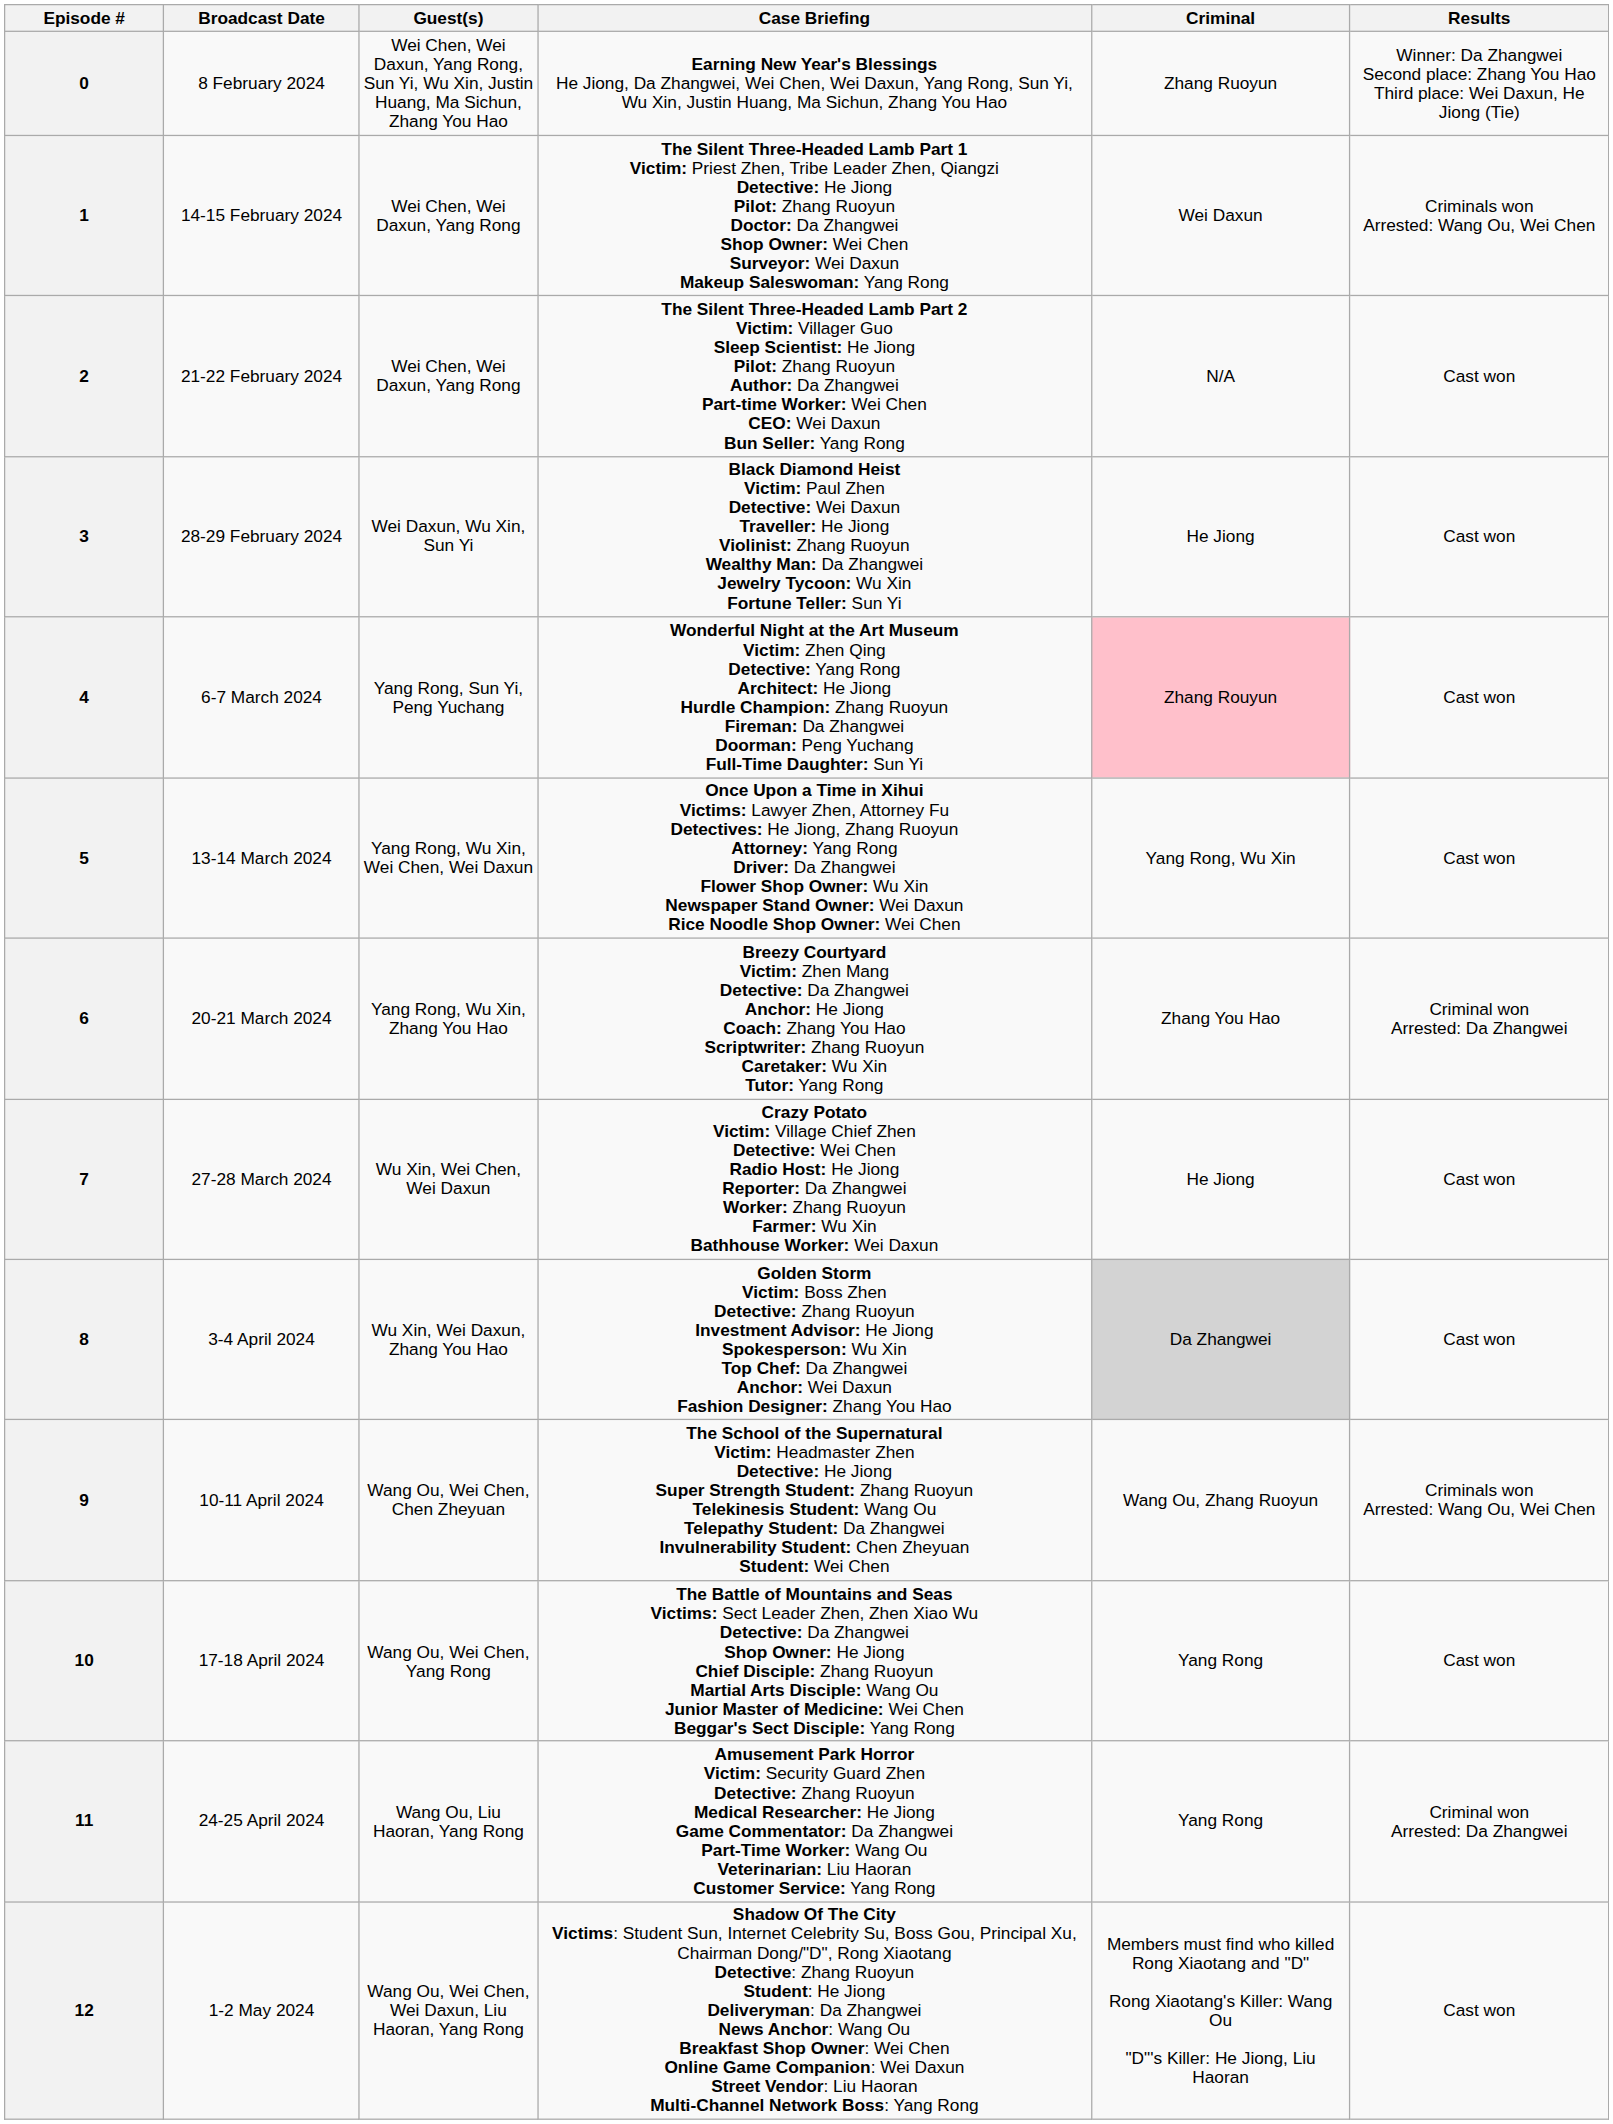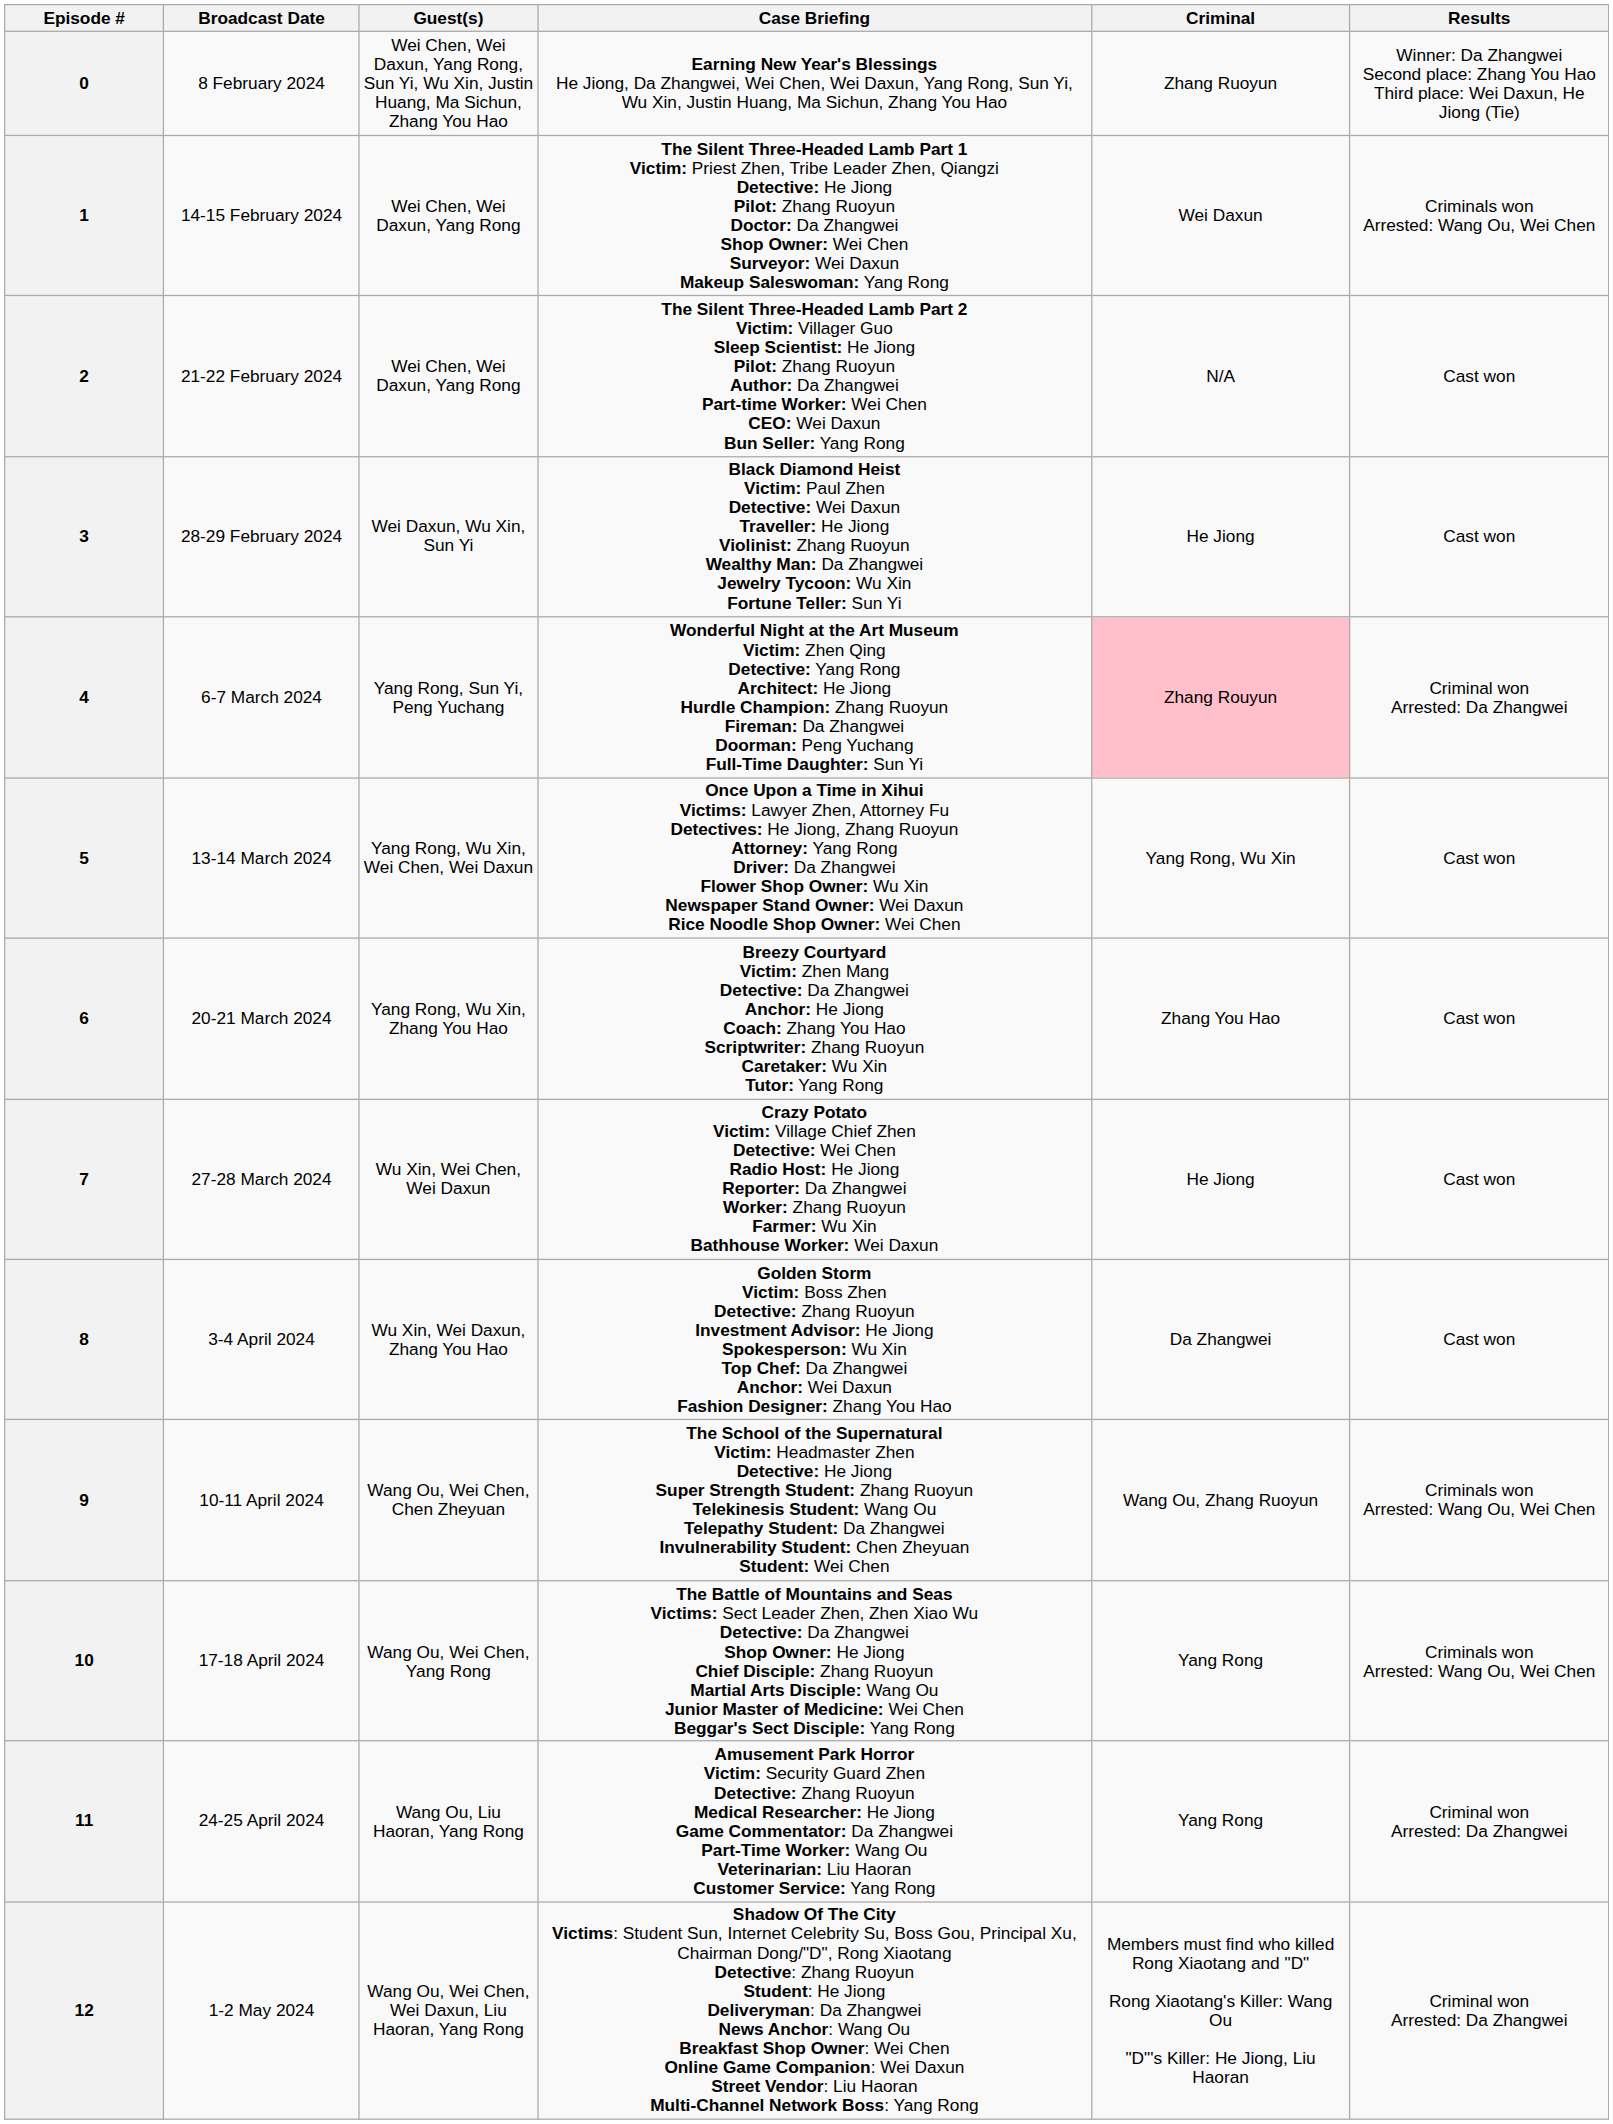4 | Results: Cast won -> Criminal won Arrested: Da Zhangwei
6 | Results: Criminal won Arrested: Da Zhangwei -> Cast won
8 | Criminal: lightgrey background -> no background
10 | Results: Cast won -> Criminals won Arrested: Wang Ou, Wei Chen
12 | Results: Cast won -> Criminal won Arrested: Da Zhangwei
